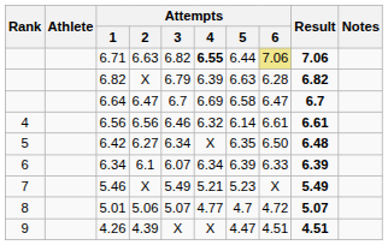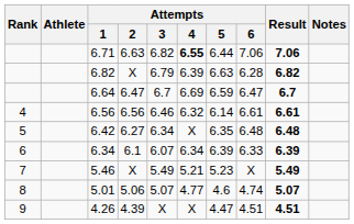6.71 | Attempts / 6: khaki background -> no background
6.64 | Attempts / 5: 6.58 -> 6.59
6.42 | Attempts / 6: 6.50 -> 6.48
5.01 | Attempts / 5: 4.7 -> 4.6
5.01 | Attempts / 6: 4.72 -> 4.74
